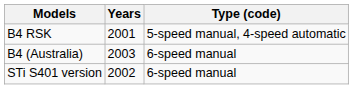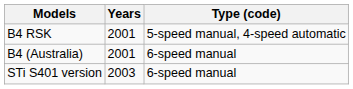B4 (Australia) | Years: 2003 -> 2001
STi S401 version | Years: 2002 -> 2003
